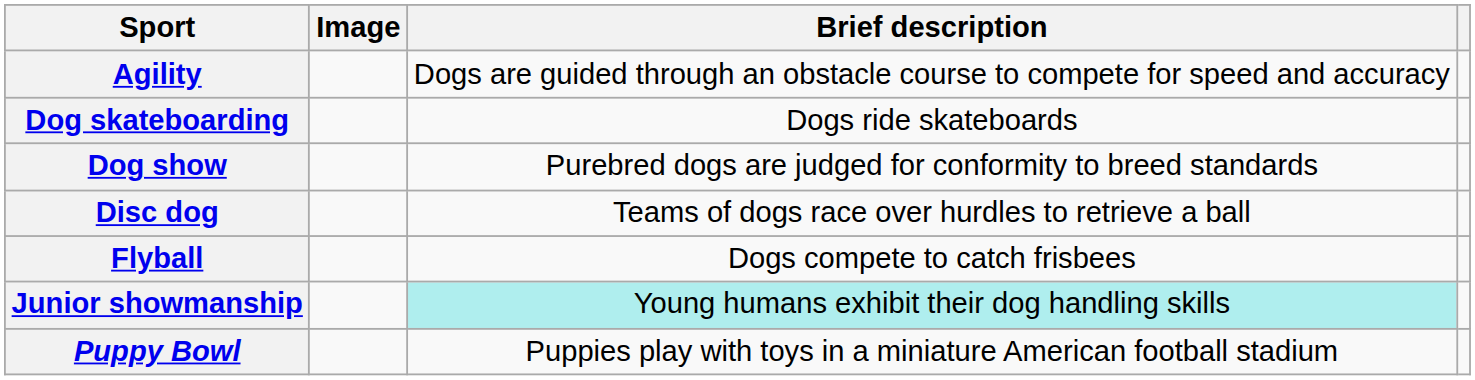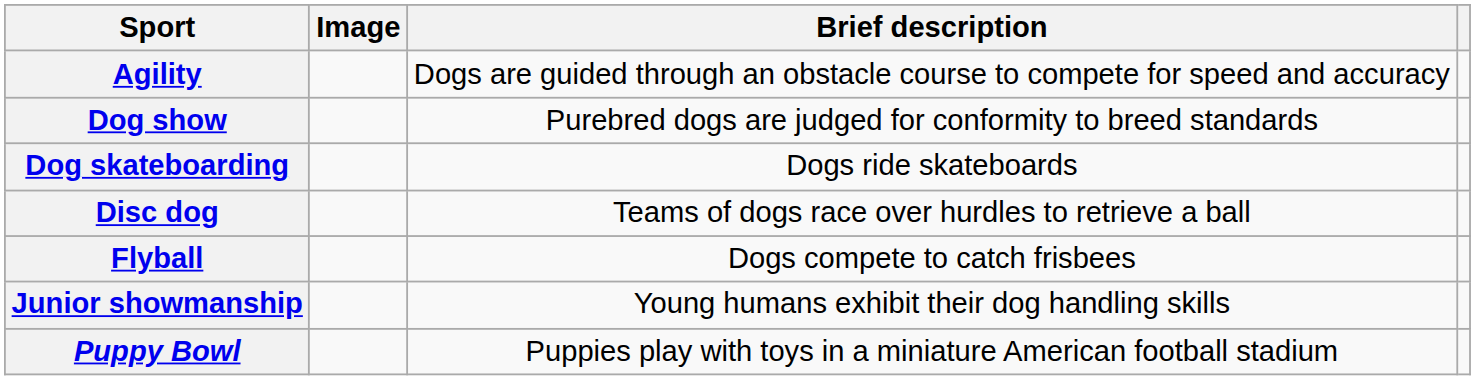rows swapped: Dog show <-> Dog skateboarding
Junior showmanship | Brief description: paleturquoise background -> no background
